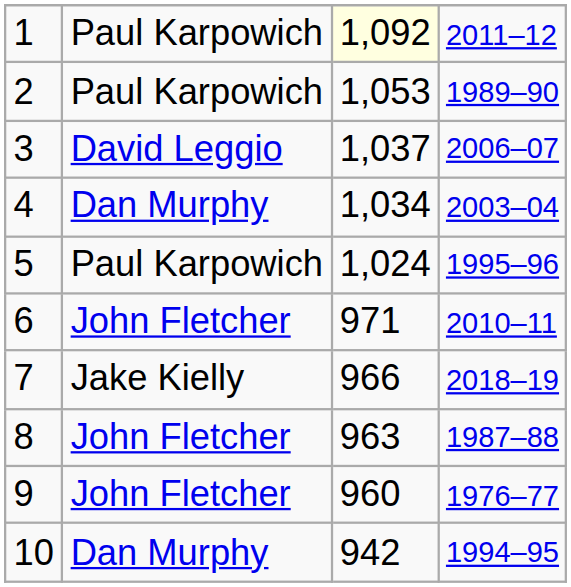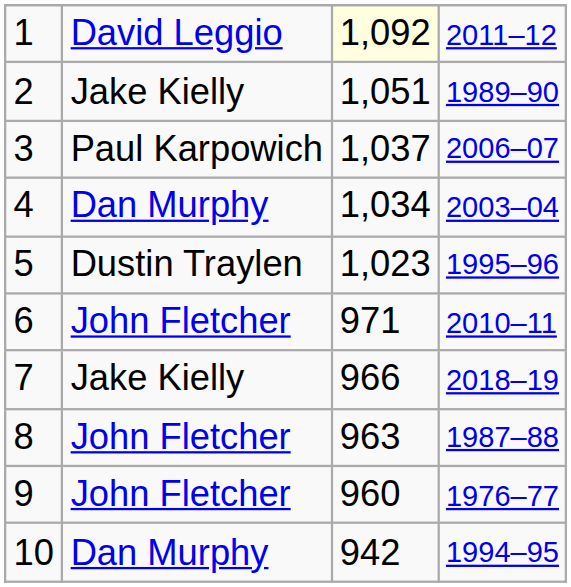1 | column 2: Paul Karpowich -> David Leggio
2 | column 2: Paul Karpowich -> Jake Kielly
2 | column 3: 1,053 -> 1,051
3 | column 2: David Leggio -> Paul Karpowich
5 | column 2: Paul Karpowich -> Dustin Traylen
5 | column 3: 1,024 -> 1,023
